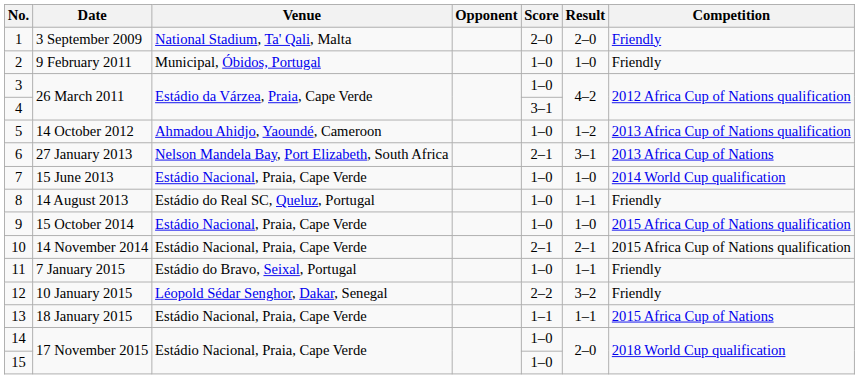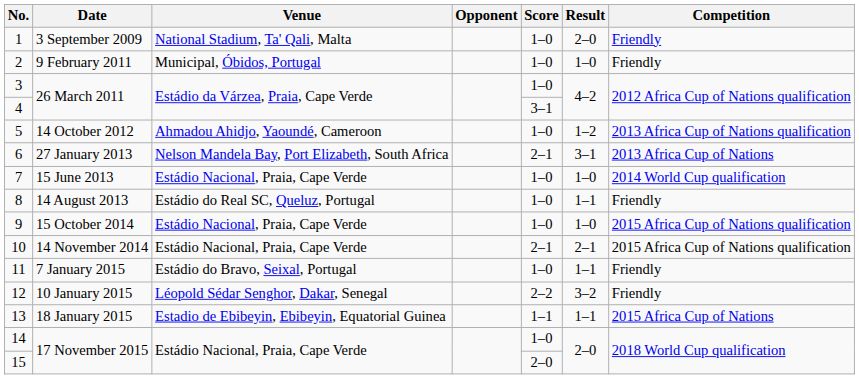1 | Score: 2–0 -> 1–0
13 | Venue: Estádio Nacional, Praia, Cape Verde -> Estadio de Ebibeyin, Ebibeyin, Equatorial Guinea
15 | Score: 1–0 -> 2–0
